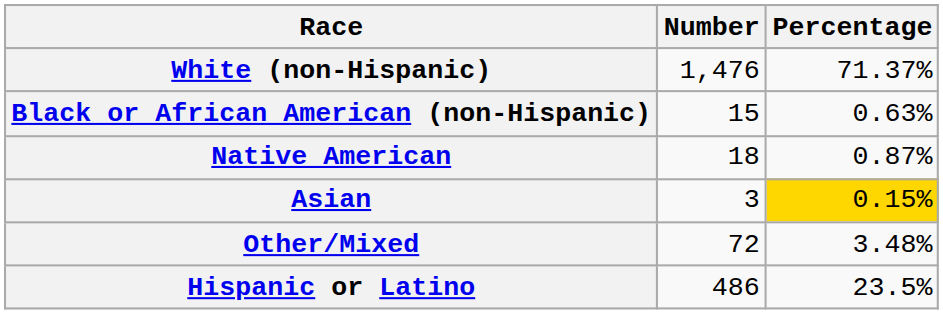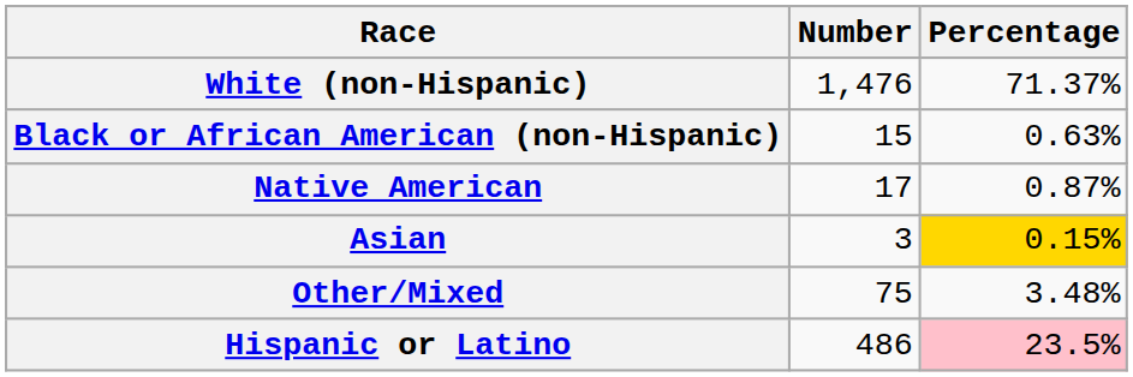Native American | Number: 18 -> 17
Other/Mixed | Number: 72 -> 75
Hispanic or Latino | Percentage: no background -> pink background
